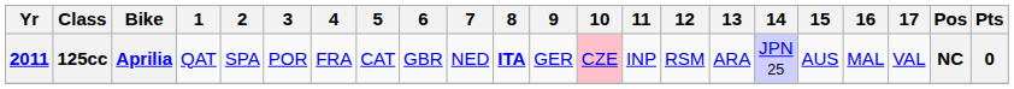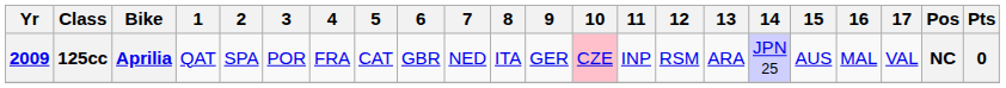125cc | Yr: 2011 -> 2009
125cc | 8: bold -> normal
